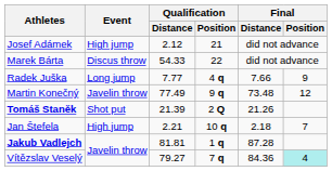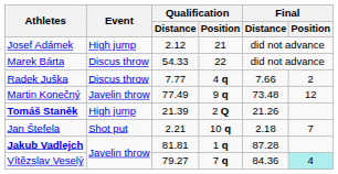Radek Juška | Event: Long jump -> Discus throw
Radek Juška | Final / Position: 9 -> 2
Tomáš Staněk | Event: Shot put -> High jump
Jan Štefela | Event: High jump -> Shot put
